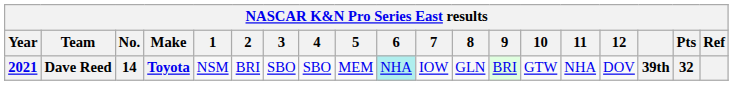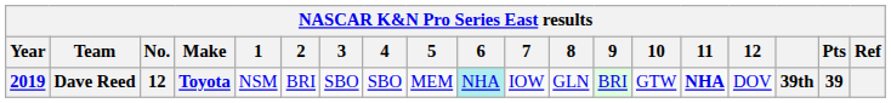Dave Reed | Year: 2021 -> 2019
Dave Reed | No.: 14 -> 12
Dave Reed | 11: normal -> bold
Dave Reed | Pts: 32 -> 39
